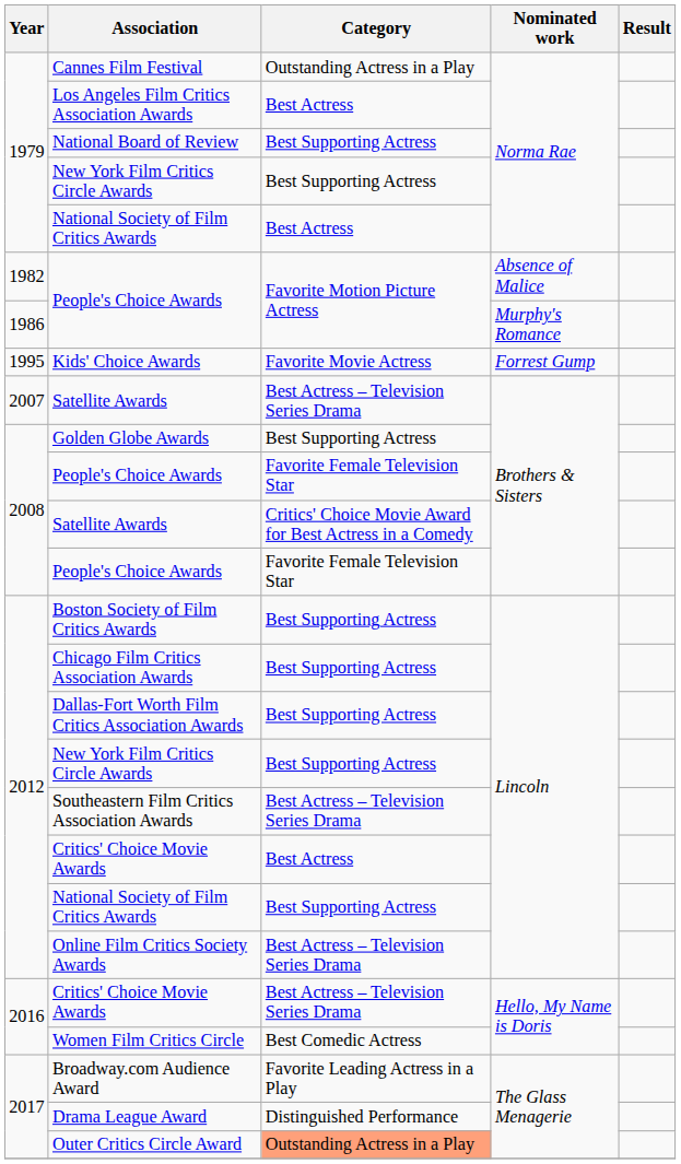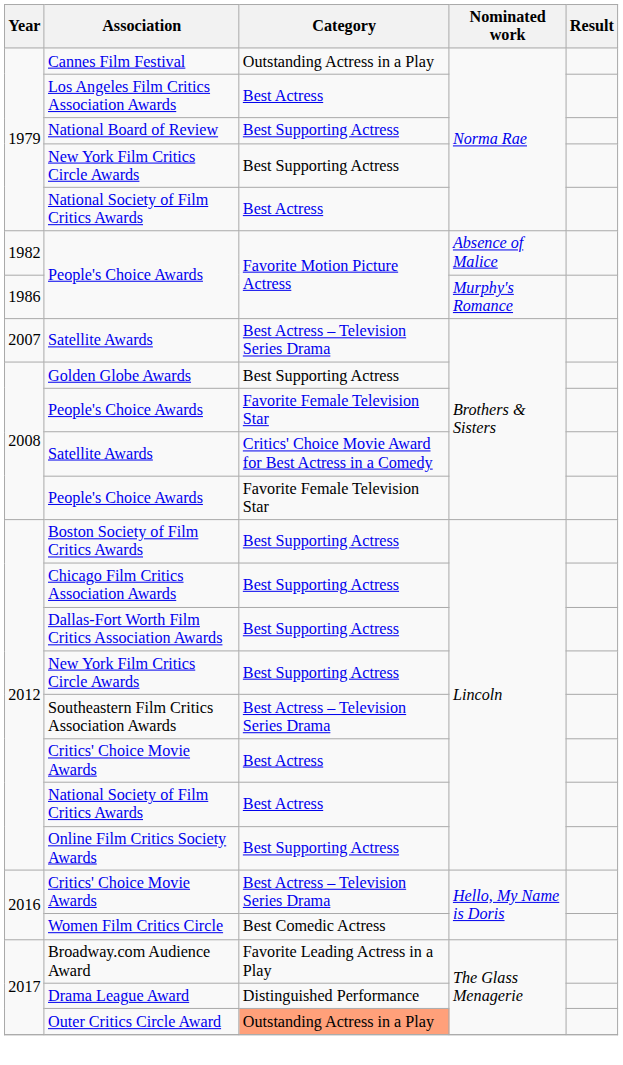- row: 1995 | Kids' Choice Awards | Favorite Movie Actress | Forrest Gump
2012 / National Society of Film Critics Awards | Category: Best Supporting Actress -> Best Actress
Online Film Critics Society Awards | Category: Best Actress – Television Series Drama -> Best Supporting Actress
